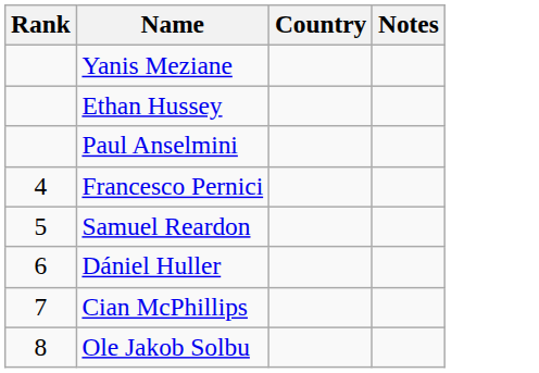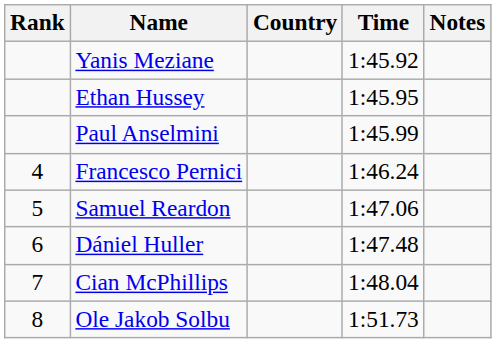+ column: Time | 1:45.92 | 1:45.95 | 1:45.99 | 1:46.24 | 1:47.06 | 1:47.48 | 1:48.04 | 1:51.73
